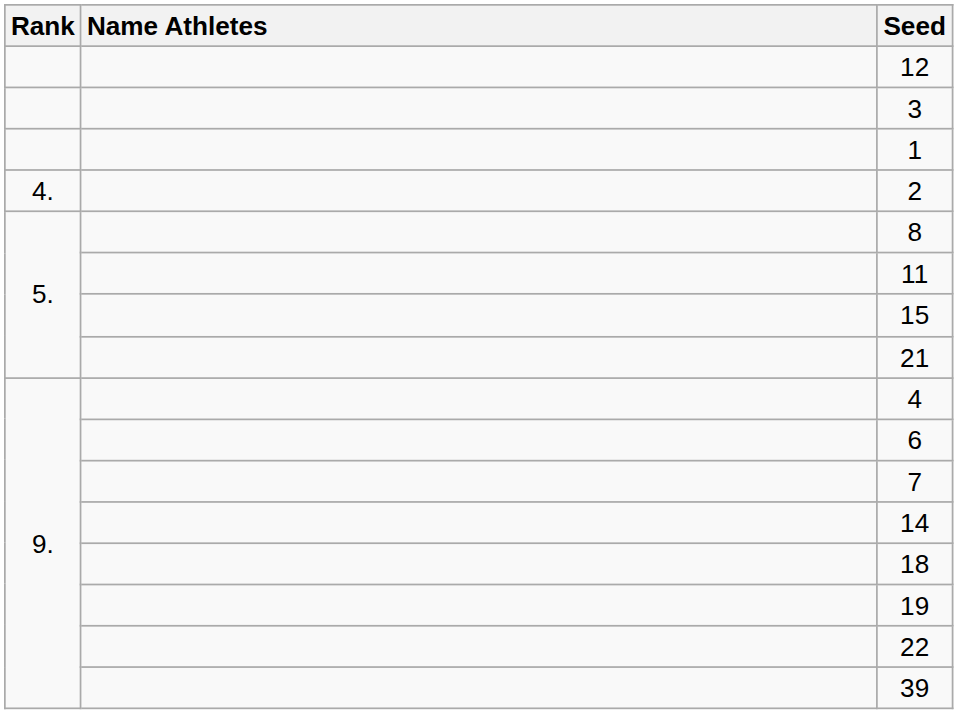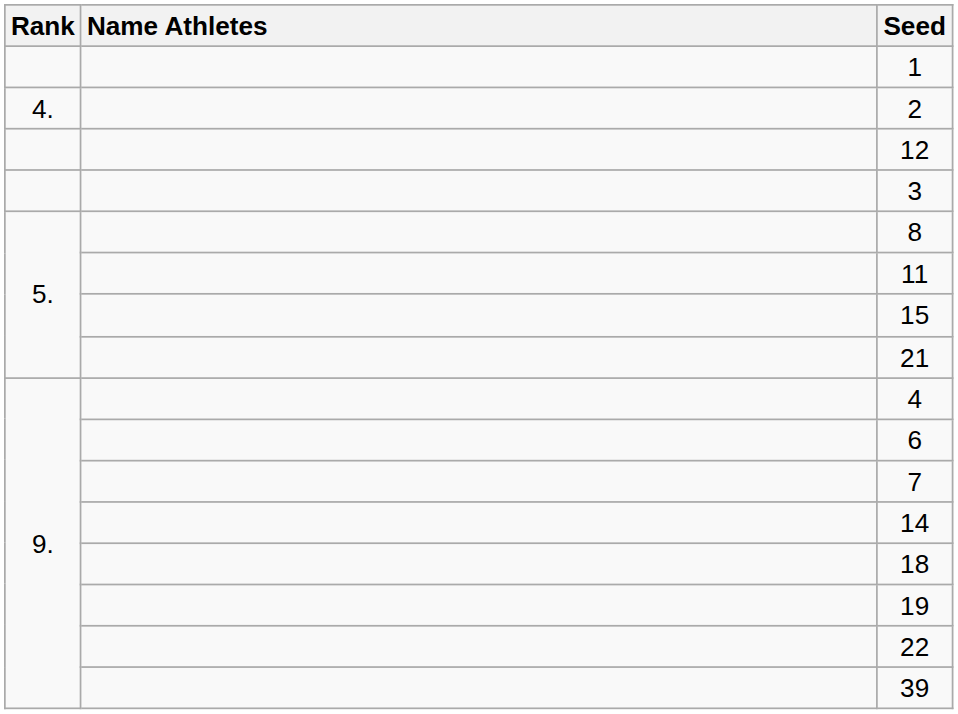rows swapped: 1 <-> 12
rows swapped: 3 <-> 2
